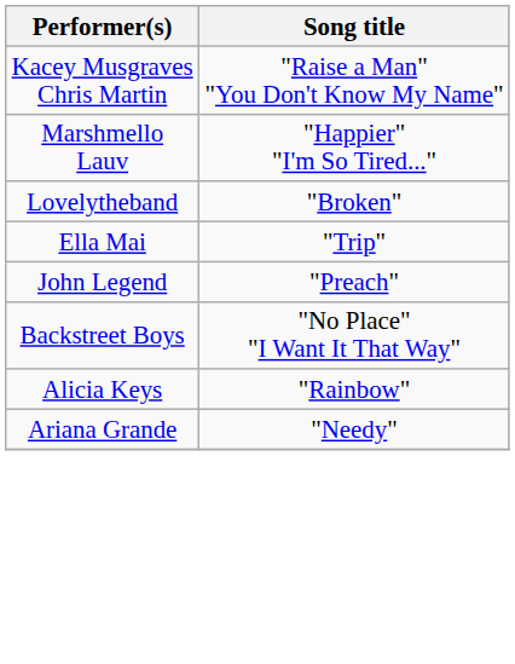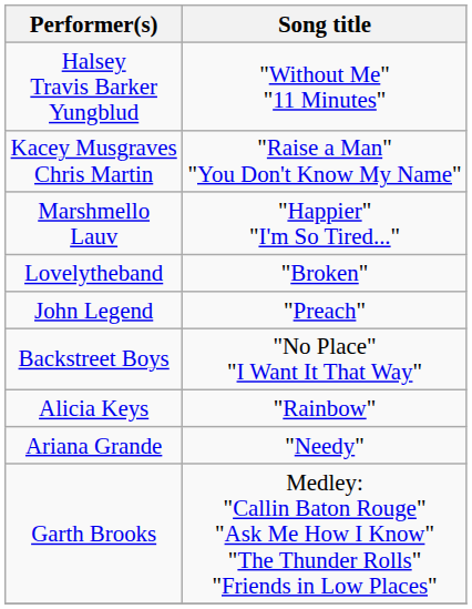+ row: Halsey Travis Barker Yungblud | "Without Me" "11 Minutes"
- row: Ella Mai | "Trip"
+ row: Garth Brooks | Medley: "Callin Baton Rouge" "Ask Me How I Know" "The Thunder Rolls" "Friends in Low Places"
